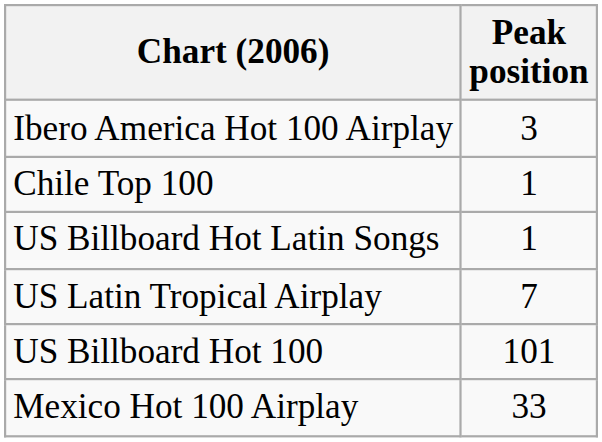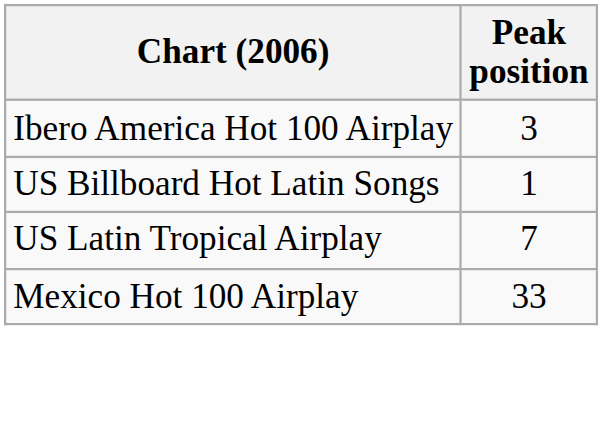- row: Chile Top 100 | 1
- row: US Billboard Hot 100 | 101
